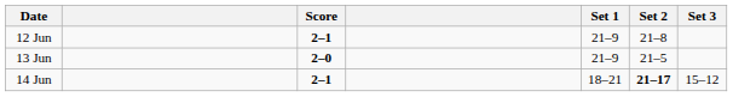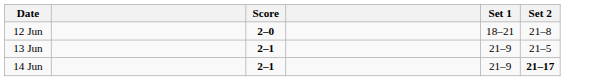- column: Set 3 | 15–12
12 Jun | Score: 2–1 -> 2–0
12 Jun | Set 1: 21–9 -> 18–21
13 Jun | Score: 2–0 -> 2–1
14 Jun | Set 1: 18–21 -> 21–9
